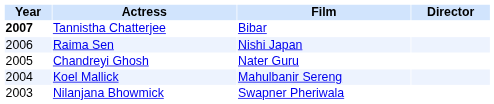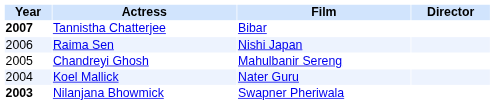Chandreyi Ghosh | Film: Nater Guru -> Mahulbanir Sereng
Koel Mallick | Film: Mahulbanir Sereng -> Nater Guru
Nilanjana Bhowmick | Year: normal -> bold
